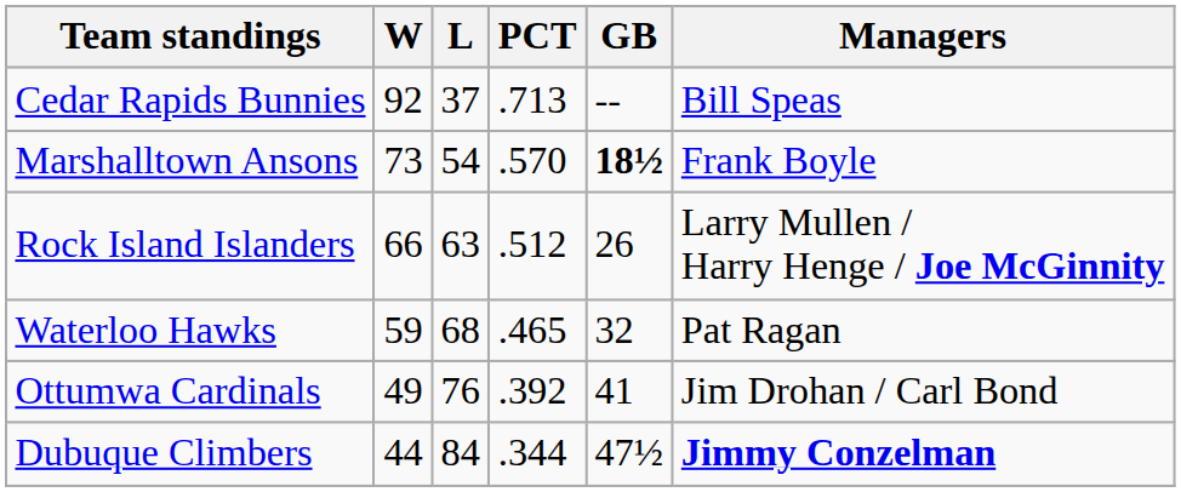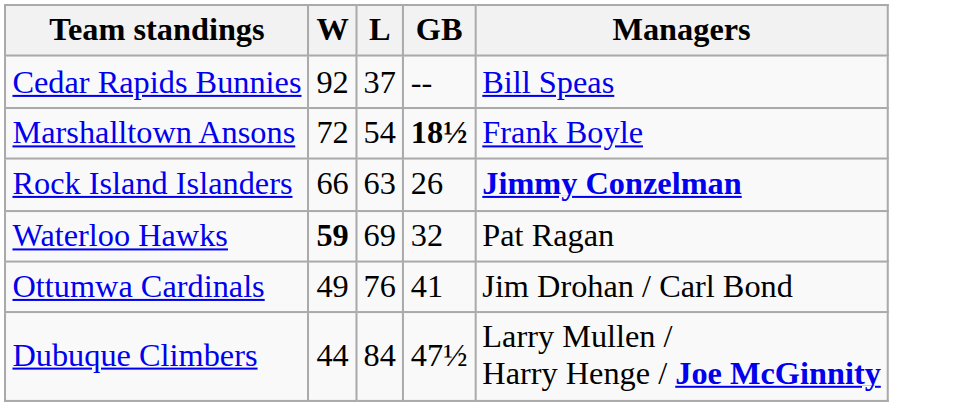- column: PCT | .713 | .570 | .512 | .465 | .392 | .344
Marshalltown Ansons | W: 73 -> 72
Rock Island Islanders | Managers: Larry Mullen / Harry Henge / Joe McGinnity -> Jimmy Conzelman
Waterloo Hawks | W: normal -> bold
Waterloo Hawks | L: 68 -> 69
Dubuque Climbers | Managers: Jimmy Conzelman -> Larry Mullen / Harry Henge / Joe McGinnity
